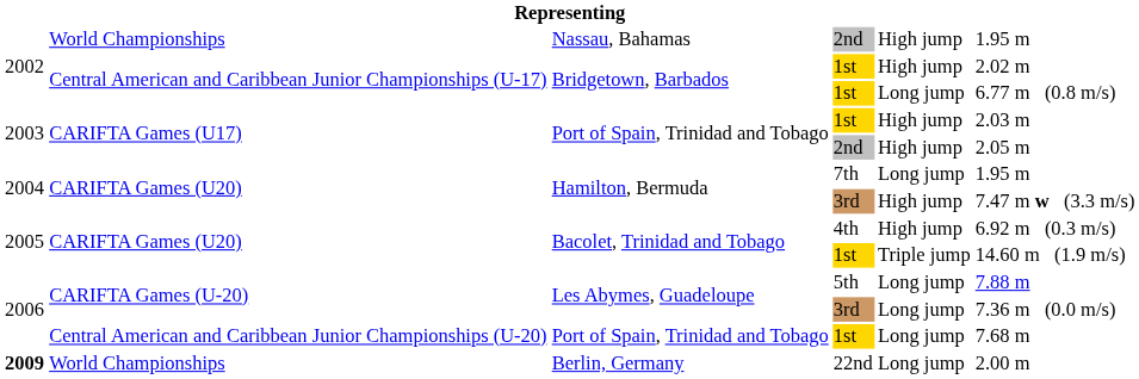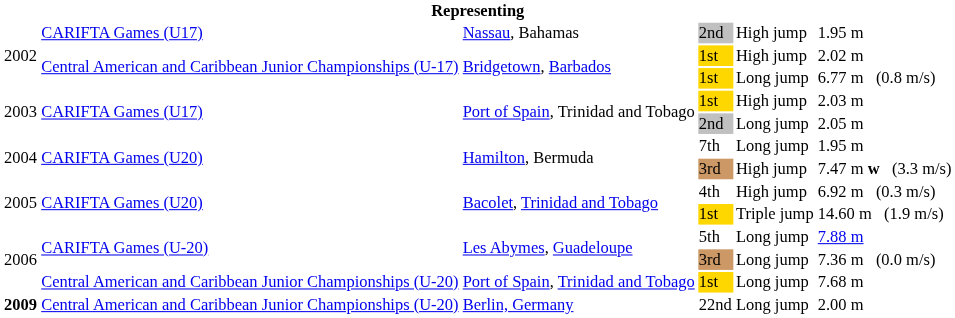Nassau, Bahamas | column 2: World Championships -> CARIFTA Games (U17)
Port of Spain, Trinidad and Tobago / 2nd | column 5: High jump -> Long jump
Berlin, Germany | column 2: World Championships -> Central American and Caribbean Junior Championships (U-20)
